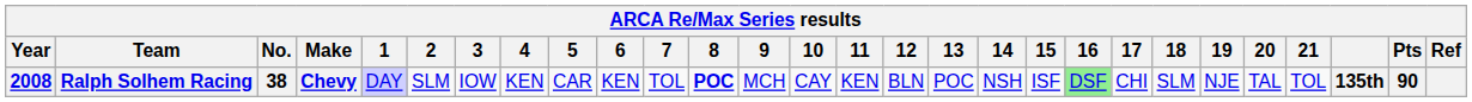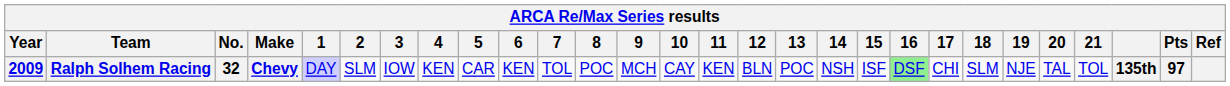Ralph Solhem Racing | Year: 2008 -> 2009
Ralph Solhem Racing | No.: 38 -> 32
Ralph Solhem Racing | 8: bold -> normal
Ralph Solhem Racing | Pts: 90 -> 97
